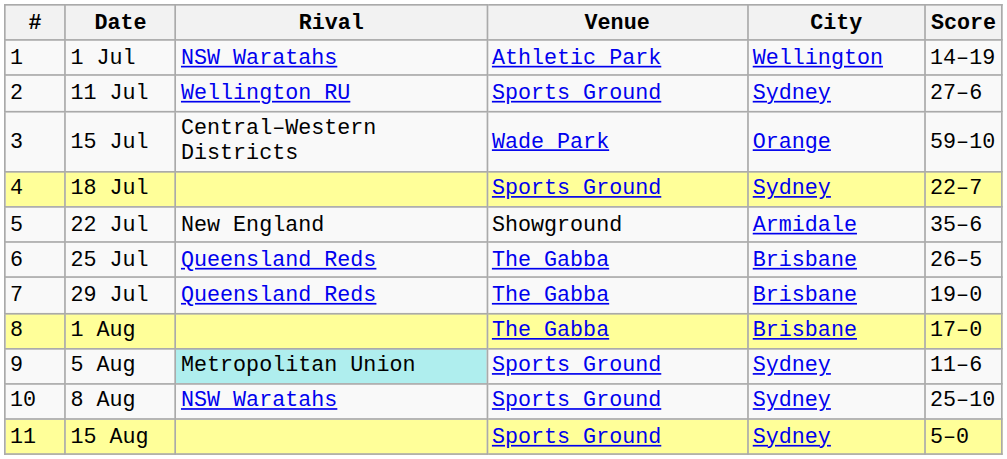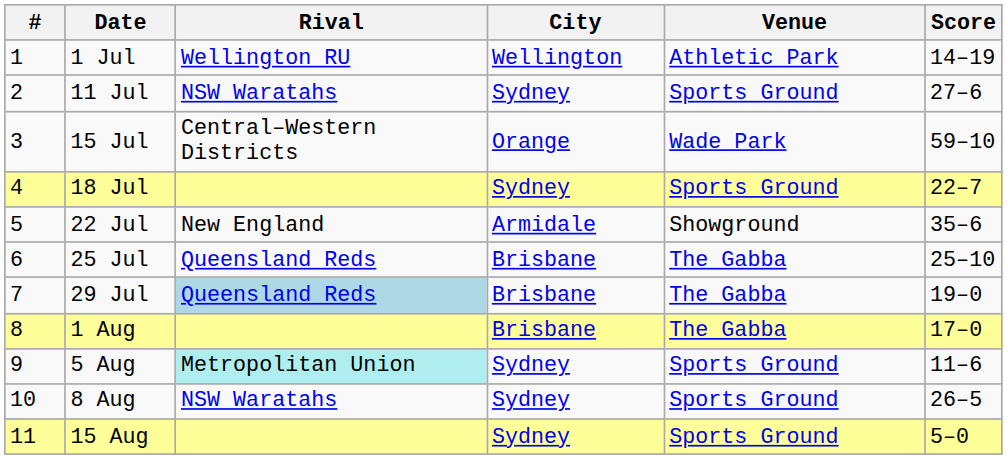columns swapped: City <-> Venue
1 Jul | Rival: NSW Waratahs -> Wellington RU
11 Jul | Rival: Wellington RU -> NSW Waratahs
25 Jul | Score: 26–5 -> 25–10
29 Jul | Rival: no background -> lightblue background
8 Aug | Score: 25–10 -> 26–5
